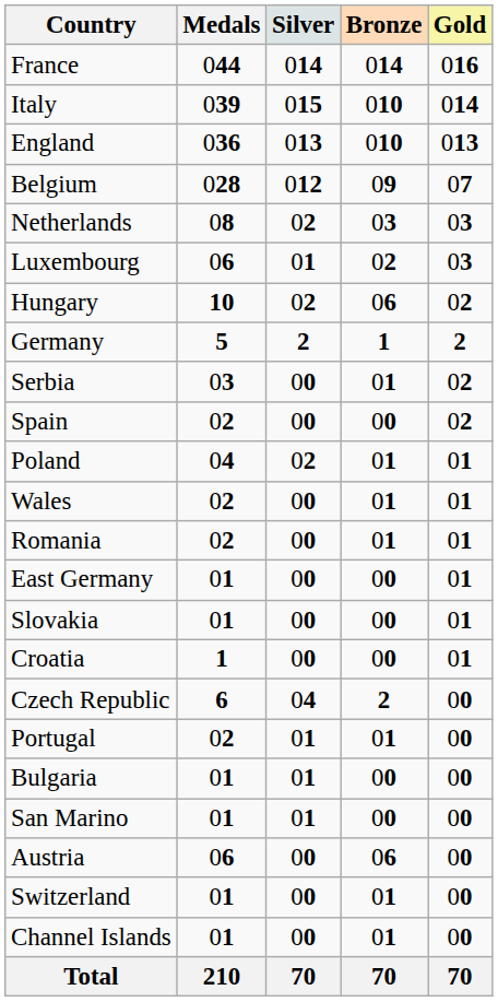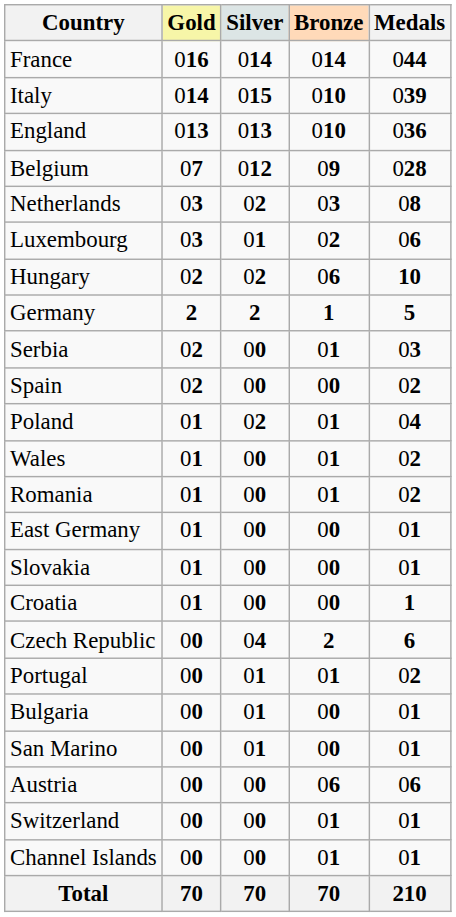columns swapped: Gold <-> Medals
